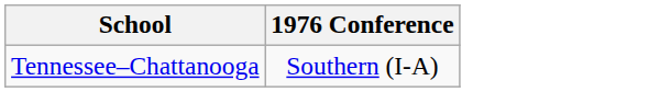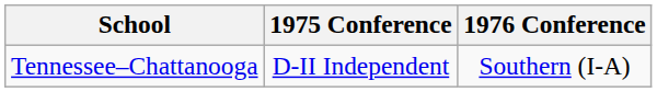+ column: 1975 Conference | D-II Independent
